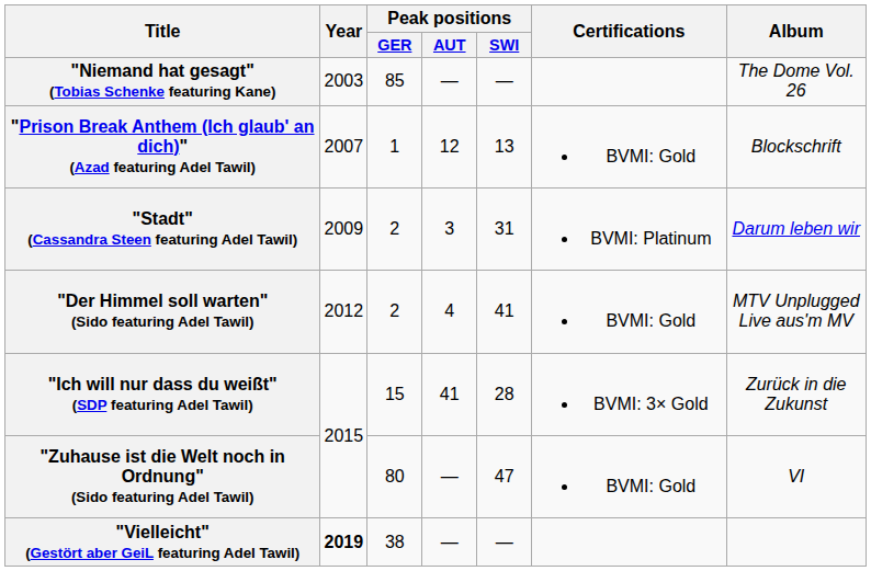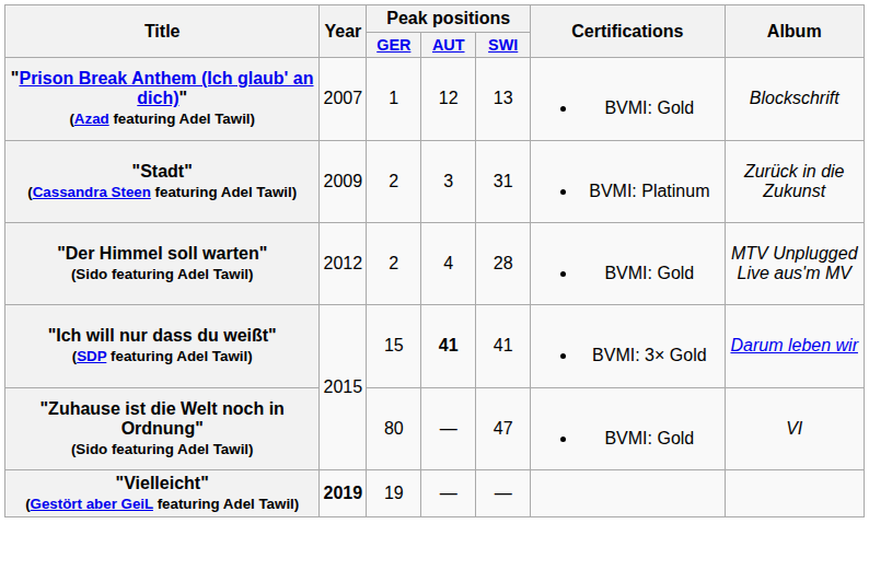- row: "Niemand hat gesagt" (Tobias Schenke featuring Kane) | 2003 | 85 | — | — | The Dome Vol. 26
"Stadt" (Cassandra Steen featuring Adel Tawil) | Album: Darum leben wir -> Zurück in die Zukunst
"Der Himmel soll warten" (Sido featuring Adel Tawil) | Peak positions / SWI: 41 -> 28
"Ich will nur dass du weißt" (SDP featuring Adel Tawil) | Peak positions / AUT: normal -> bold
"Ich will nur dass du weißt" (SDP featuring Adel Tawil) | Peak positions / SWI: 28 -> 41
"Ich will nur dass du weißt" (SDP featuring Adel Tawil) | Album: Zurück in die Zukunst -> Darum leben wir
"Vielleicht" (Gestört aber GeiL featuring Adel Tawil) | Peak positions / GER: 38 -> 19
